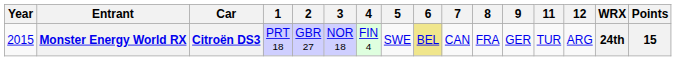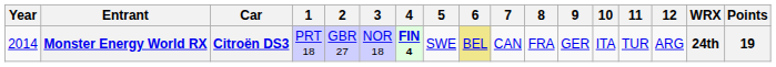+ column: 10 | ITA
Monster Energy World RX | Year: 2015 -> 2014
Monster Energy World RX | 4: normal -> bold
Monster Energy World RX | Points: 15 -> 19
